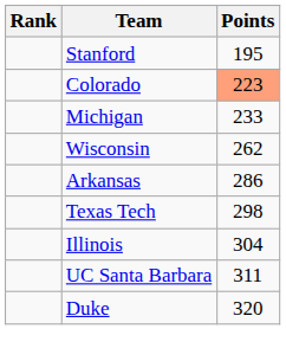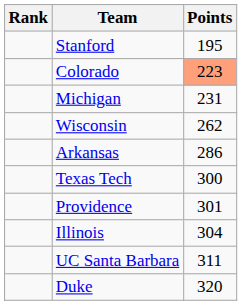Michigan | Points: 233 -> 231
Texas Tech | Points: 298 -> 300
+ row: Providence | 301
